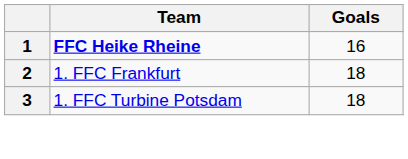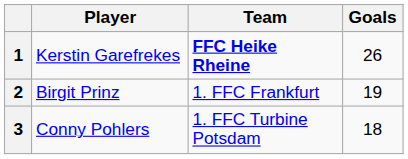+ column: Player | Kerstin Garefrekes | Birgit Prinz | Conny Pohlers
1 | Goals: 16 -> 26
2 | Goals: 18 -> 19
